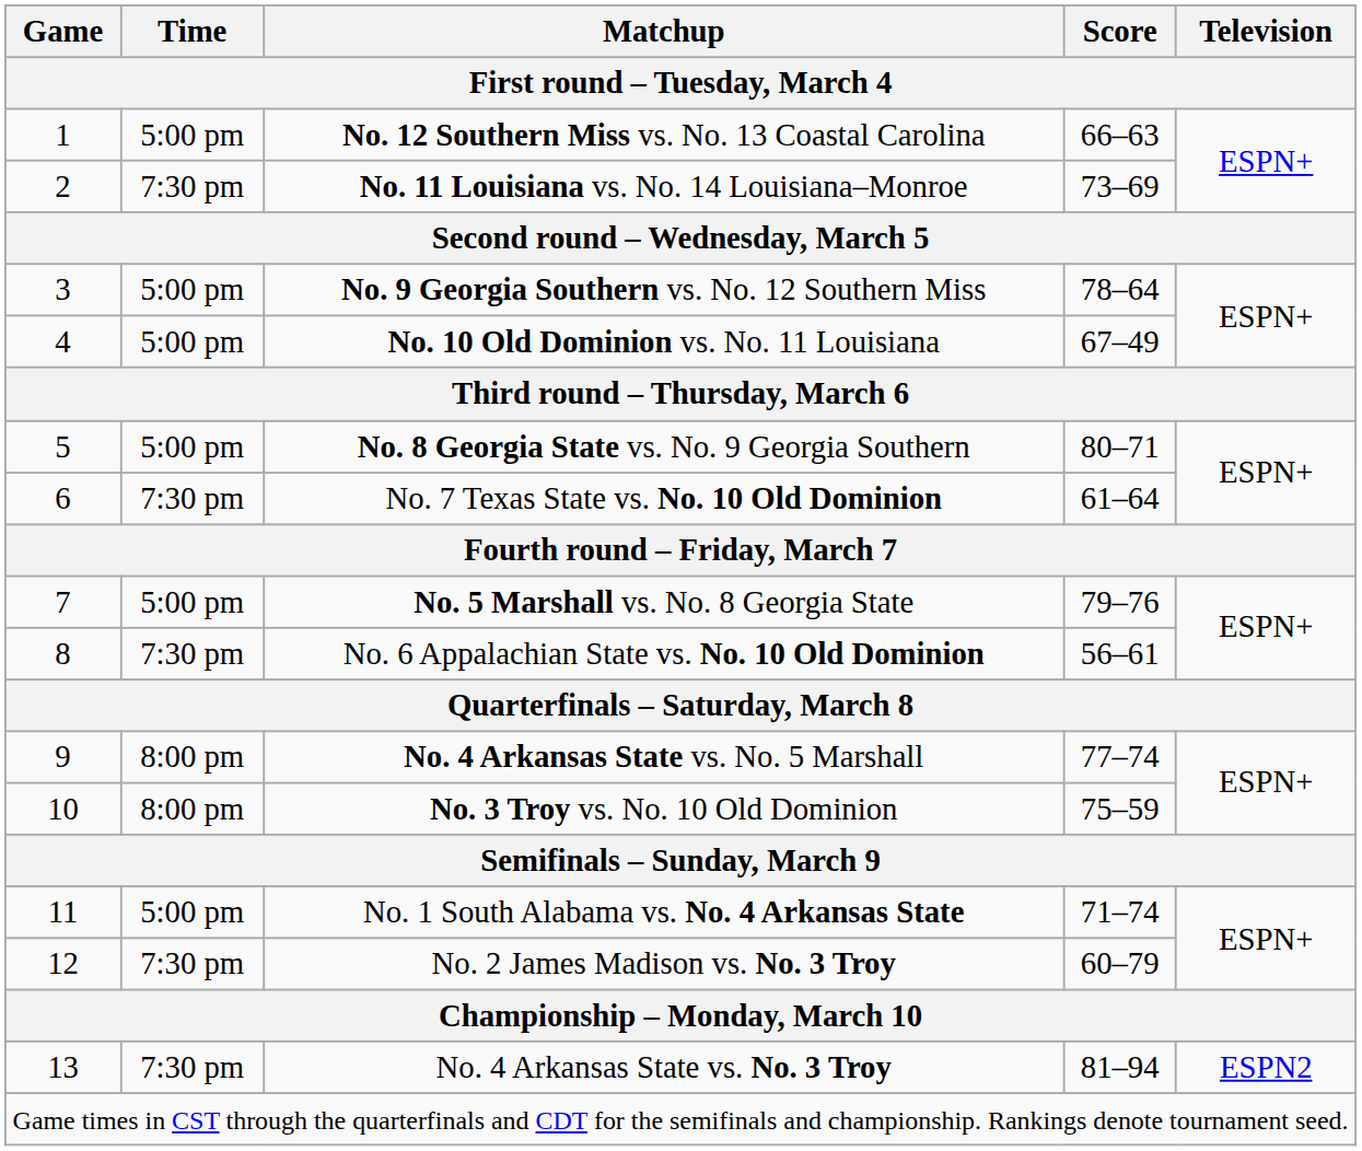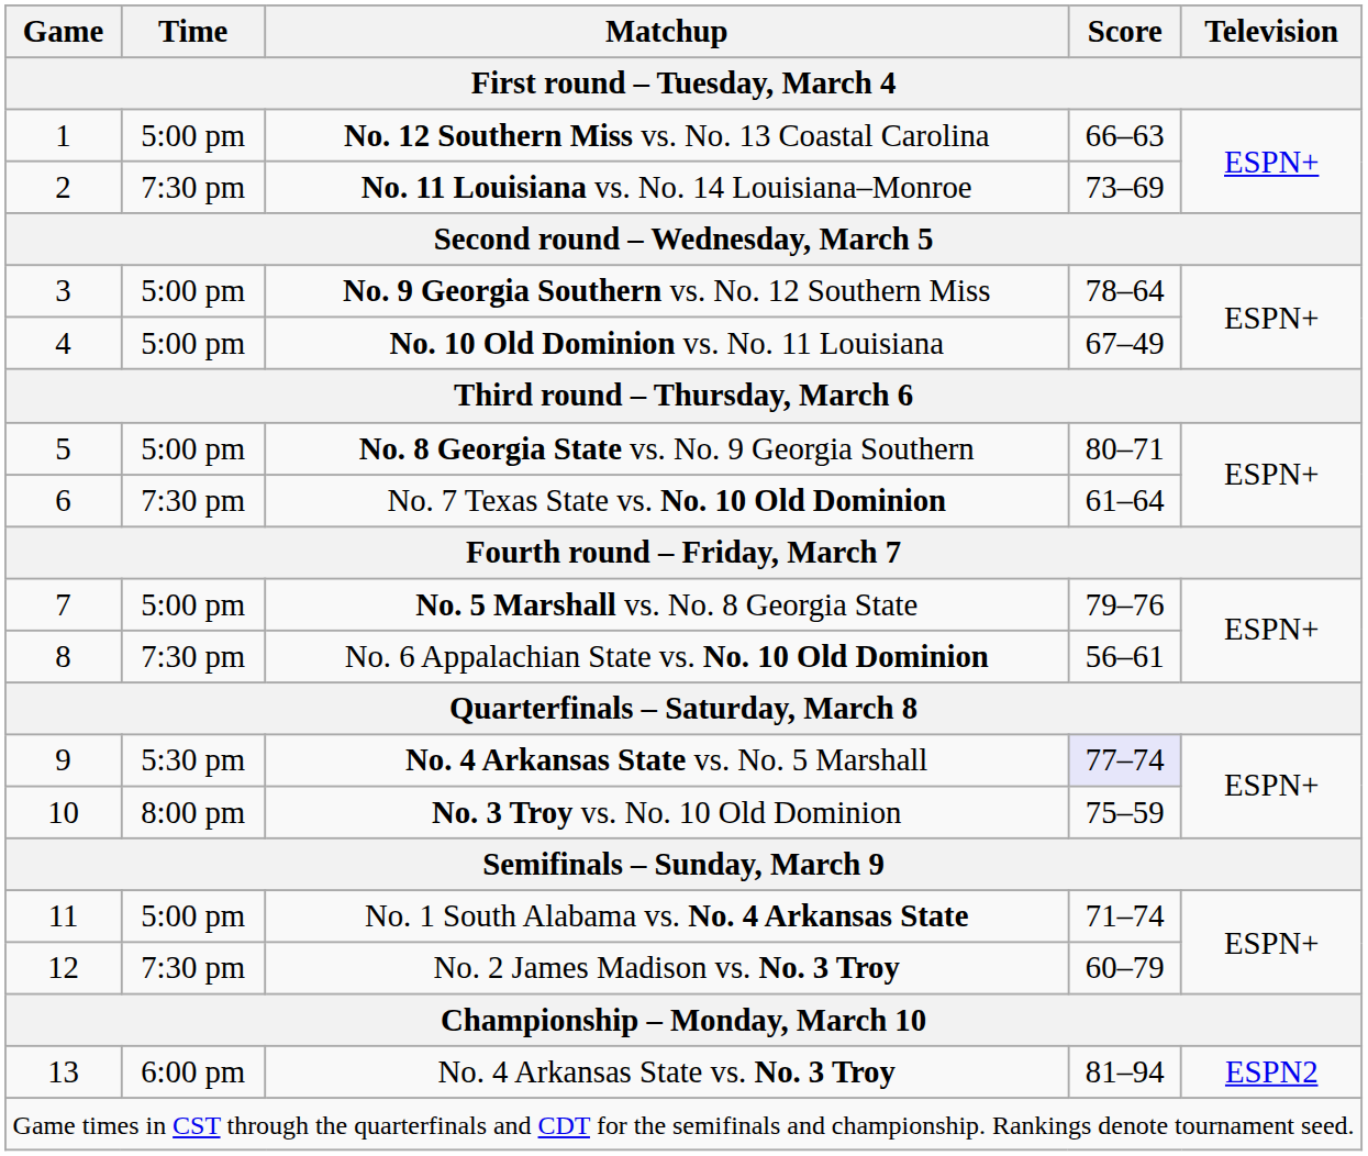No. 4 Arkansas State vs. No. 5 Marshall | Time: 8:00 pm -> 5:30 pm
No. 4 Arkansas State vs. No. 5 Marshall | Score: no background -> lavender background
No. 4 Arkansas State vs. No. 3 Troy | Time: 7:30 pm -> 6:00 pm
